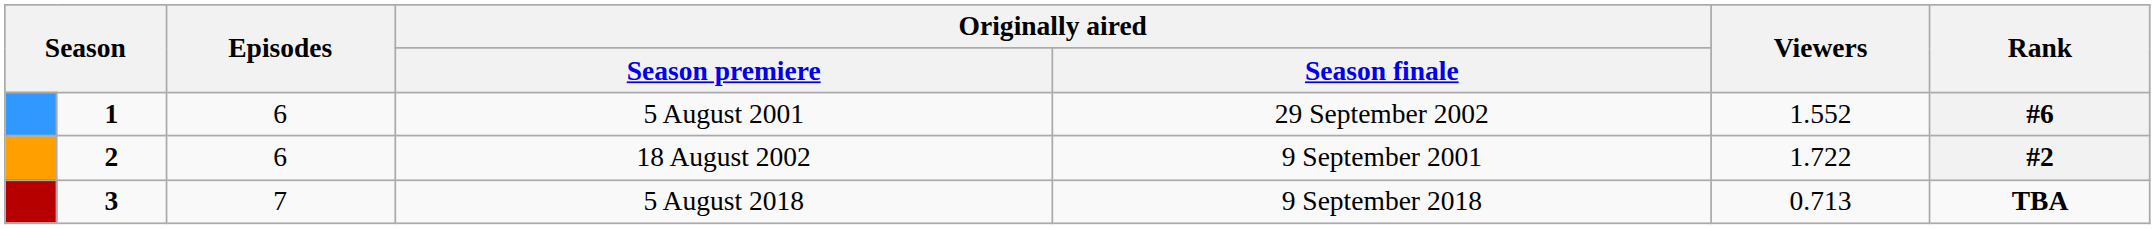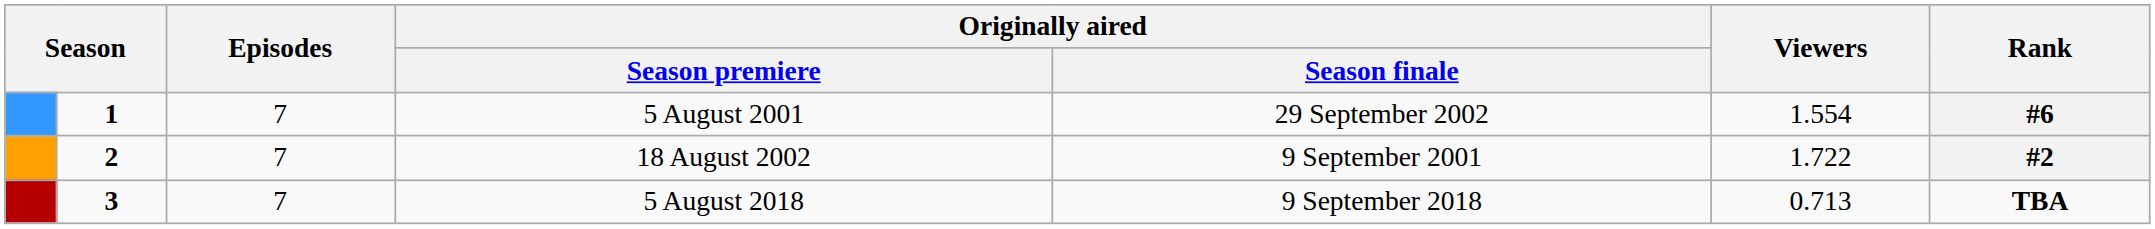5 August 2001 | Episodes: 6 -> 7
5 August 2001 | Viewers: 1.552 -> 1.554
18 August 2002 | Episodes: 6 -> 7
